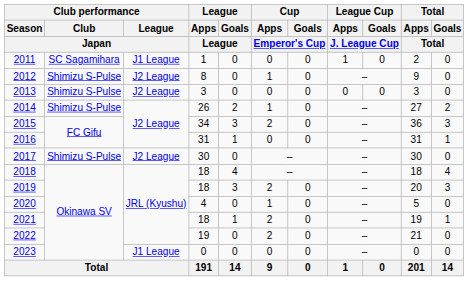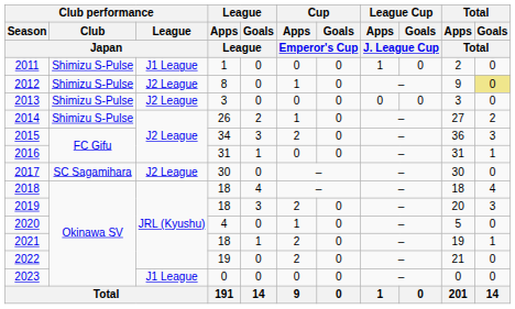2011 | Club performance / Club / Japan: SC Sagamihara -> Shimizu S-Pulse
2012 | Total / Goals / Total: no background -> khaki background
2017 | Club performance / Club / Japan: Shimizu S-Pulse -> SC Sagamihara
